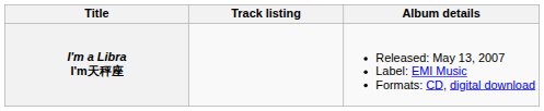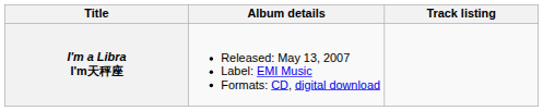columns swapped: Album details <-> Track listing
